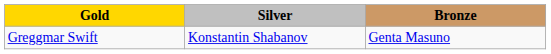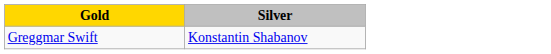- column: Bronze | Genta Masuno
